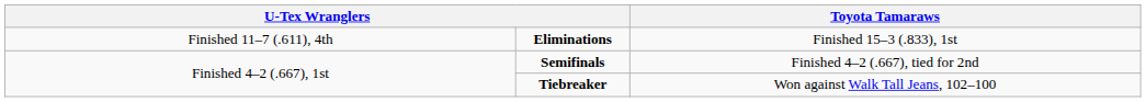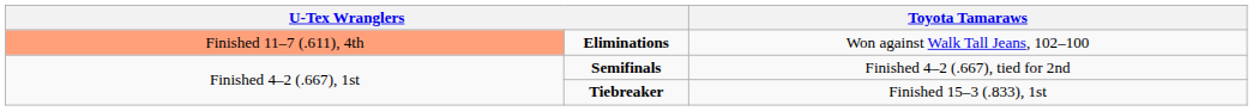Eliminations | column 1: no background -> lightsalmon background
Eliminations | column 4: Finished 15–3 (.833), 1st -> Won against Walk Tall Jeans, 102–100
Tiebreaker | column 4: Won against Walk Tall Jeans, 102–100 -> Finished 15–3 (.833), 1st
